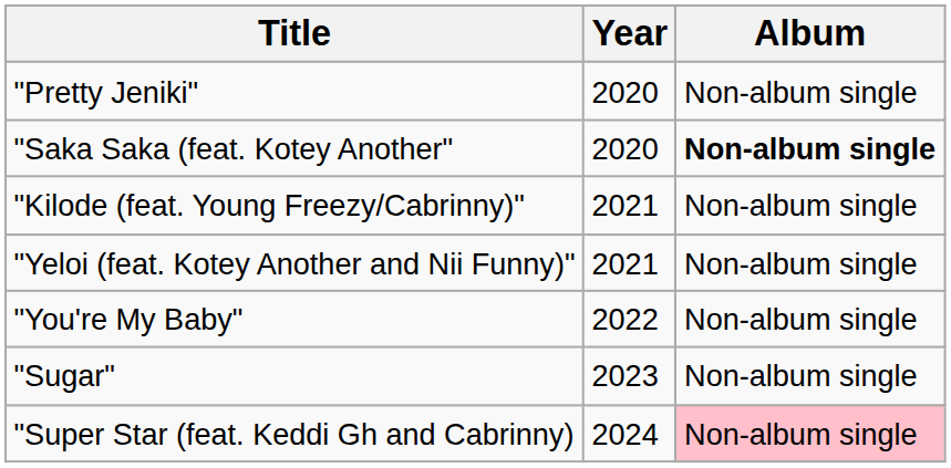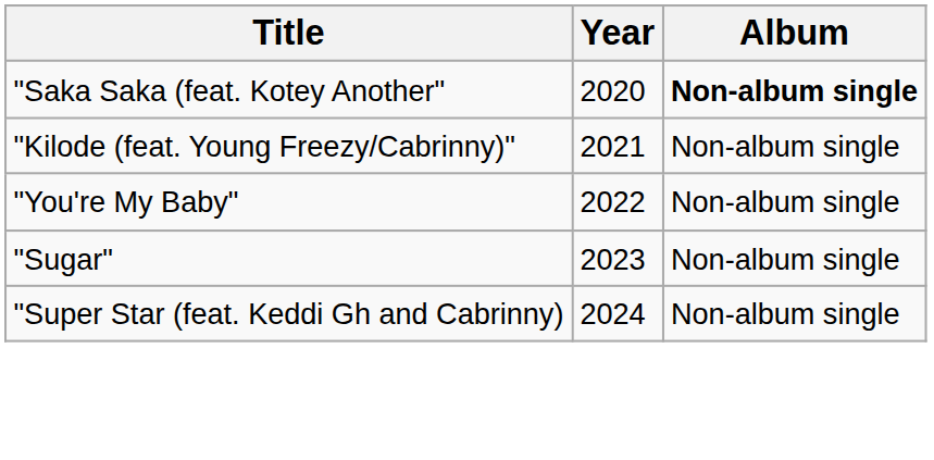- row: "Pretty Jeniki" | 2020 | Non-album single
- row: "Yeloi (feat. Kotey Another and Nii Funny)" | 2021 | Non-album single
"Super Star (feat. Keddi Gh and Cabrinny) | Album: pink background -> no background
